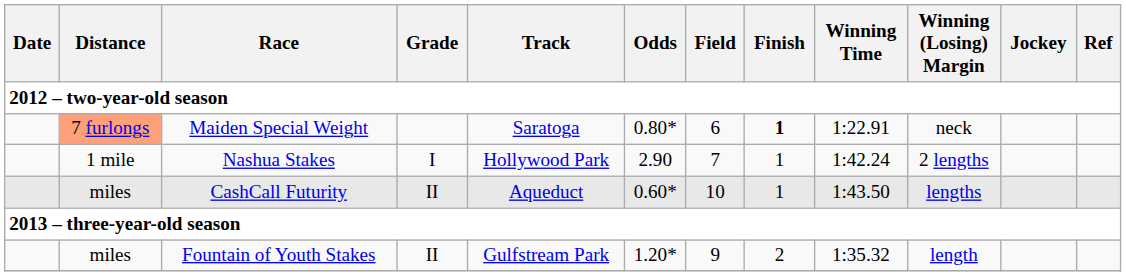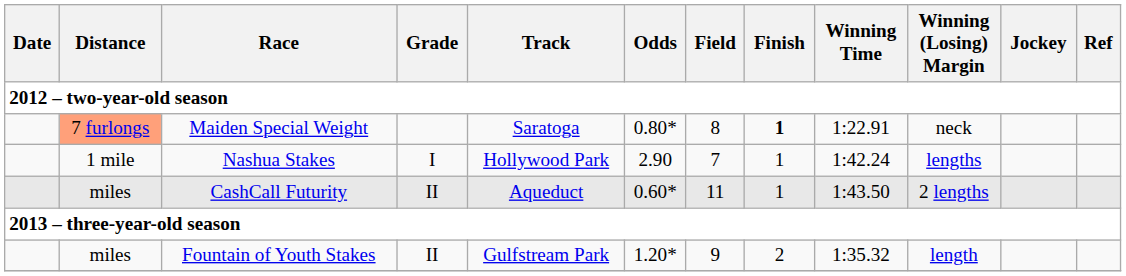Maiden Special Weight | Field: 6 -> 8
Nashua Stakes | Winning (Losing) Margin: 2 lengths -> lengths
CashCall Futurity | Field: 10 -> 11
CashCall Futurity | Winning (Losing) Margin: lengths -> 2 lengths
